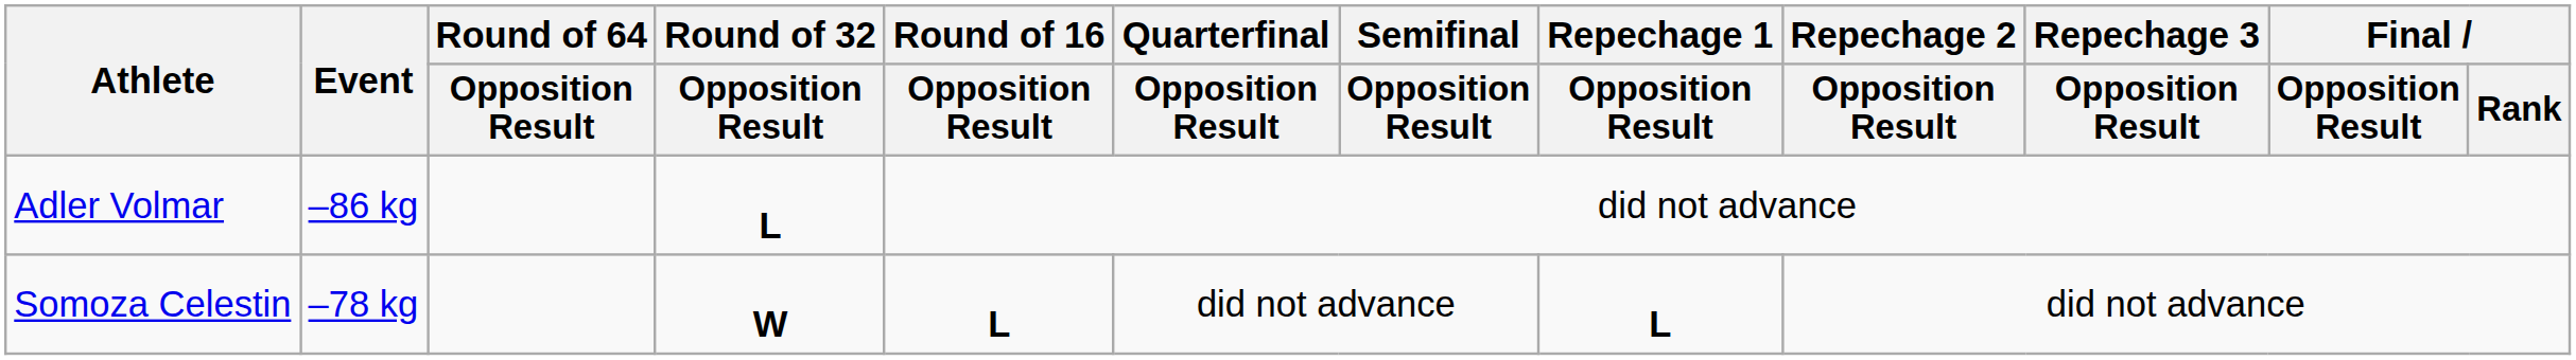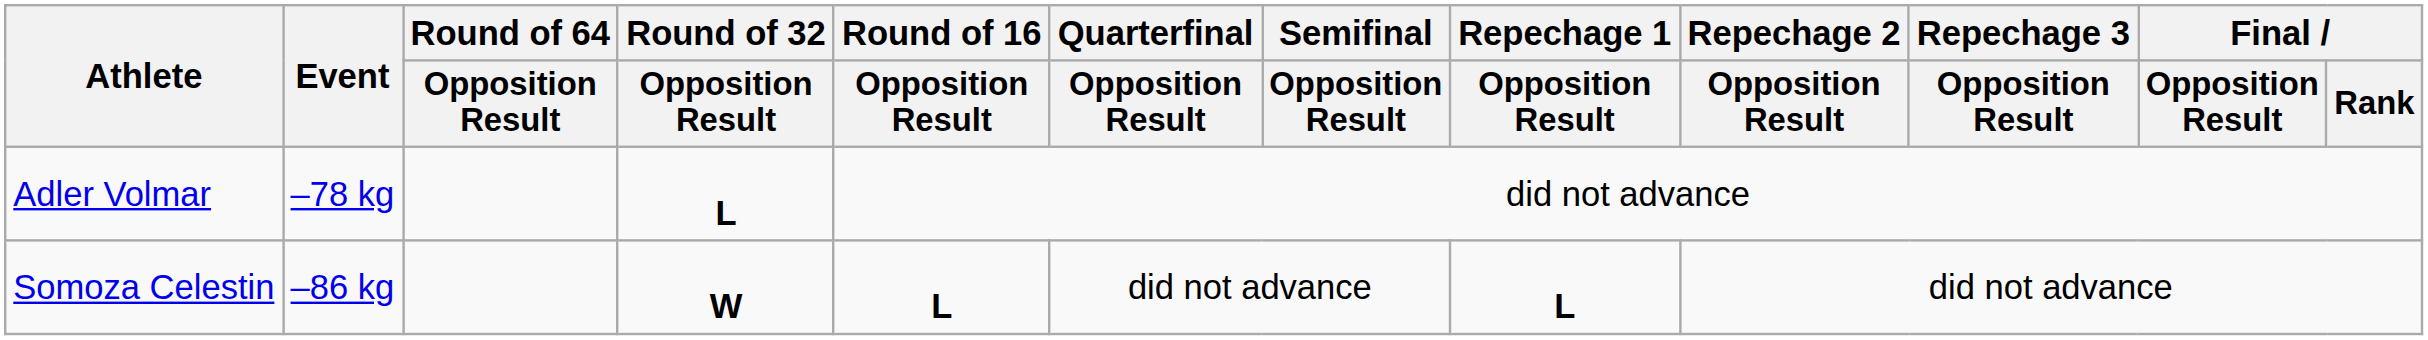Adler Volmar | Event: –86 kg -> –78 kg
Somoza Celestin | Event: –78 kg -> –86 kg
